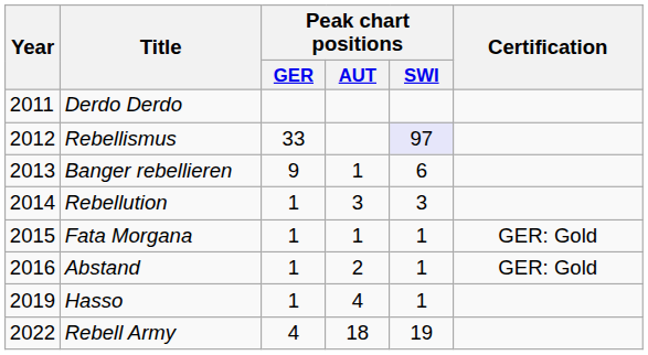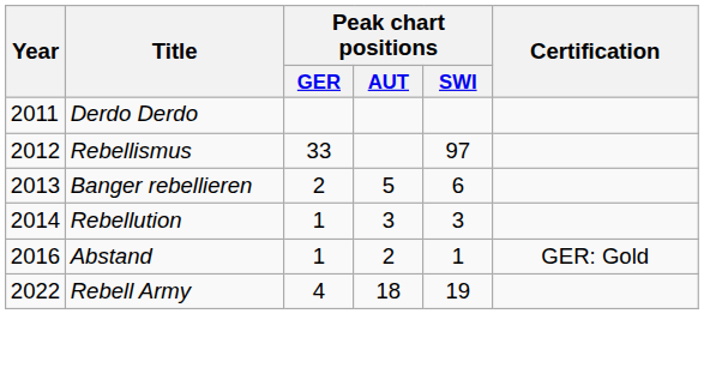Rebellismus | Peak chart positions / SWI: lavender background -> no background
Banger rebellieren | Peak chart positions / GER: 9 -> 2
Banger rebellieren | Peak chart positions / AUT: 1 -> 5
- row: 2015 | Fata Morgana | 1 | 1 | 1 | GER: Gold
- row: 2019 | Hasso | 1 | 4 | 1
